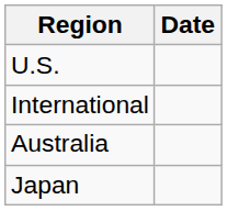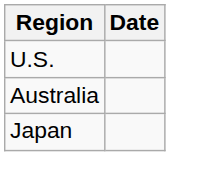- row: International
